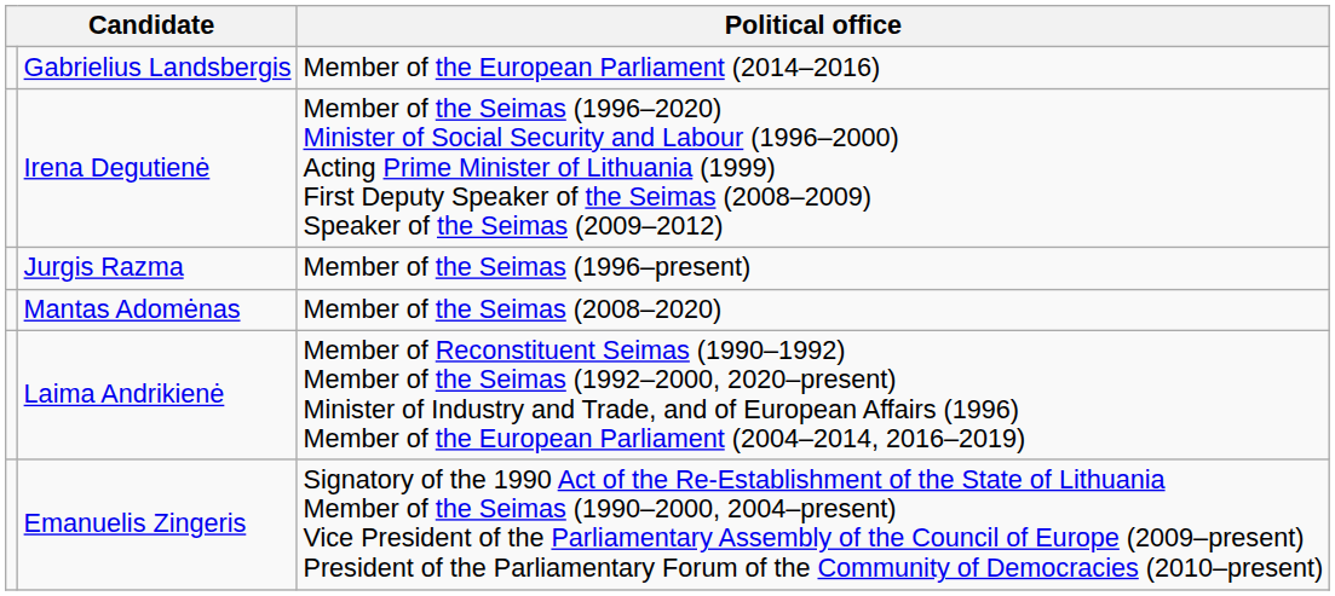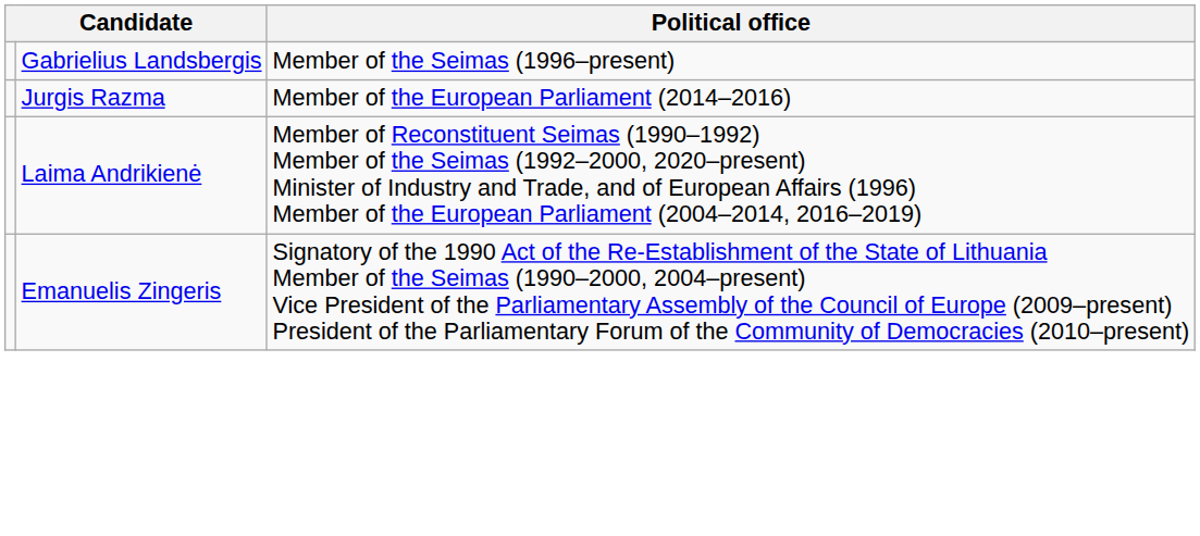Gabrielius Landsbergis | Political office: Member of the European Parliament (2014–2016) -> Member of the Seimas (1996–present)
- row: Irena Degutienė | Member of the Seimas (1996–2020) Minister of Social Security and Labour (1996–2000) Acting Prime Minister of Lithuania (1999) First Deputy Speaker of the Seimas (2008–2009) Speaker of the Seimas (2009–2012)
Jurgis Razma | Political office: Member of the Seimas (1996–present) -> Member of the European Parliament (2014–2016)
- row: Mantas Adomėnas | Member of the Seimas (2008–2020)
